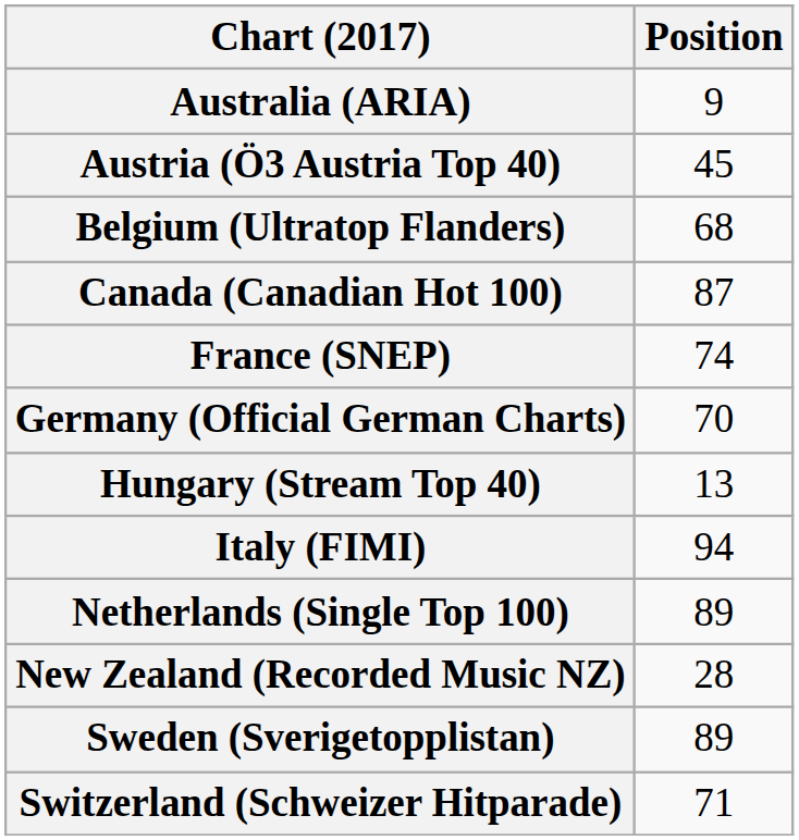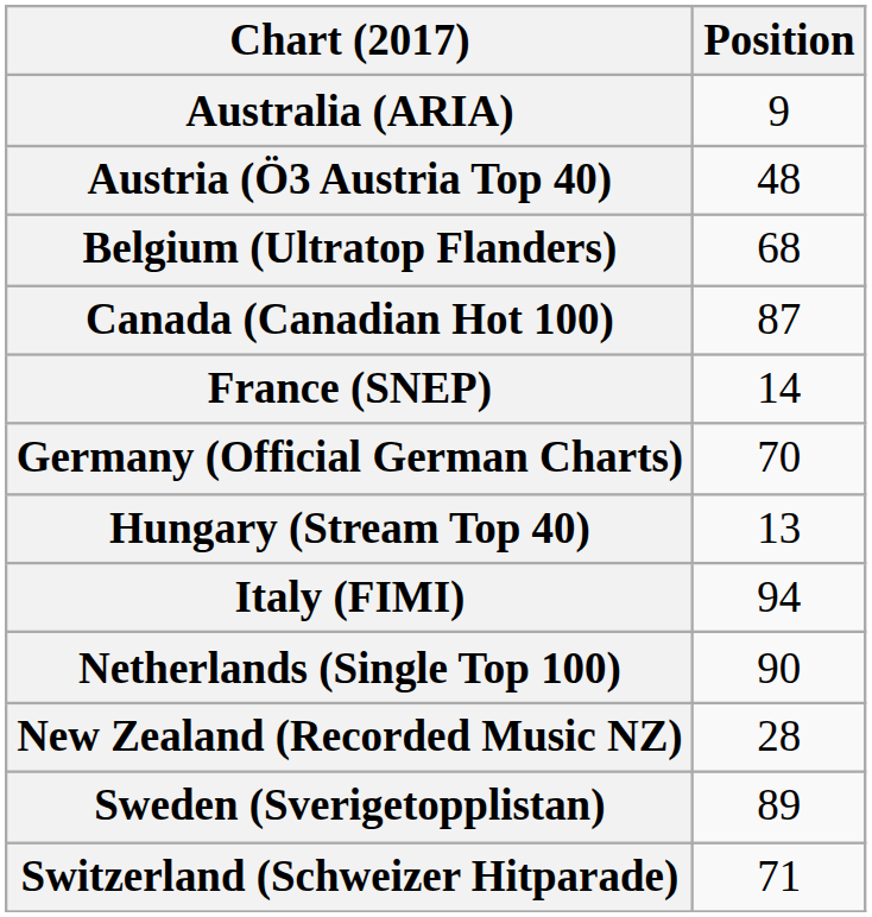Austria (Ö3 Austria Top 40) | Position: 45 -> 48
France (SNEP) | Position: 74 -> 14
Netherlands (Single Top 100) | Position: 89 -> 90
